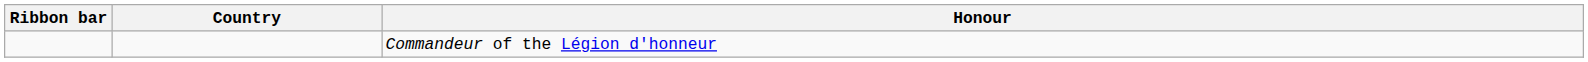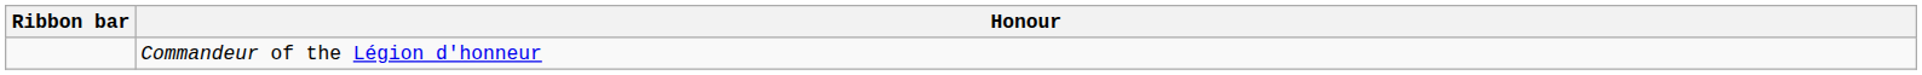- column: Country
